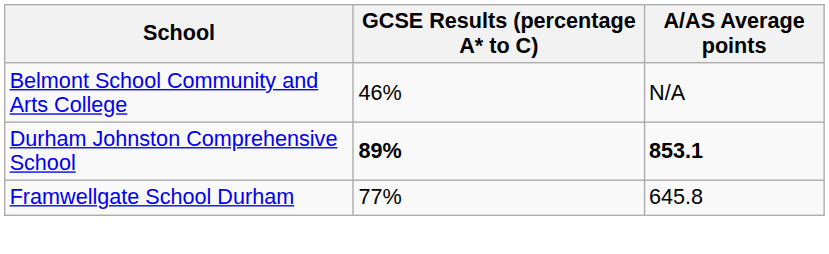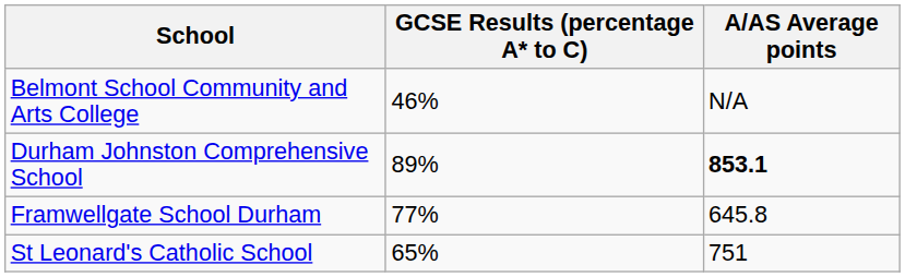Durham Johnston Comprehensive School | GCSE Results (percentage A* to C): bold -> normal
+ row: St Leonard's Catholic School | 65% | 751
